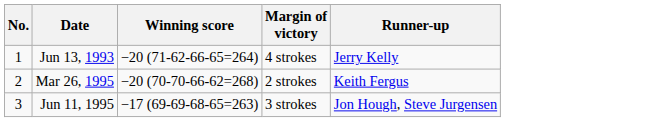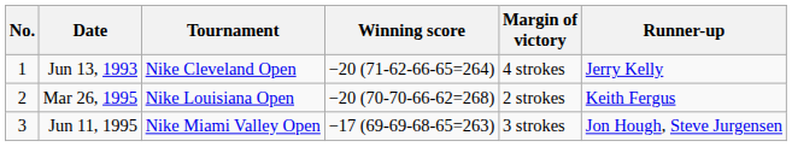+ column: Tournament | Nike Cleveland Open | Nike Louisiana Open | Nike Miami Valley Open
